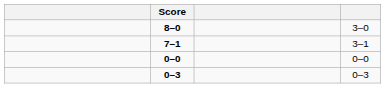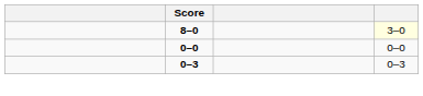8–0 | column 4: no background -> lightyellow background
- row: 7–1 | 3–1
